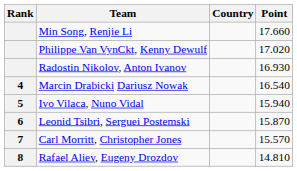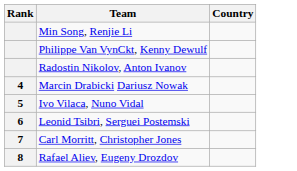- column: Point | 17.660 | 17.020 | 16.930 | 16.540 | 15.940 | 15.870 | 15.570 | 14.810
